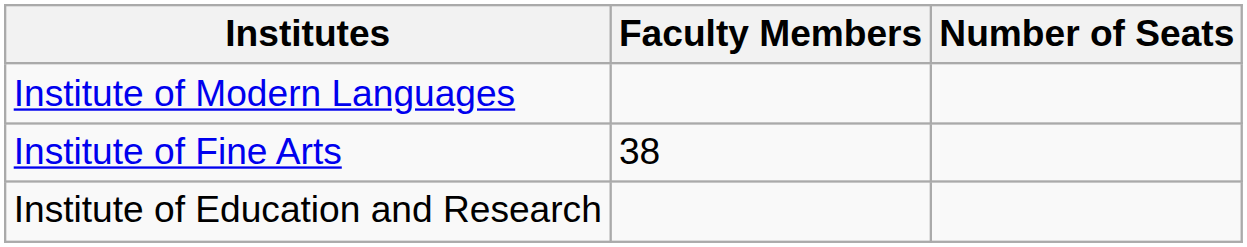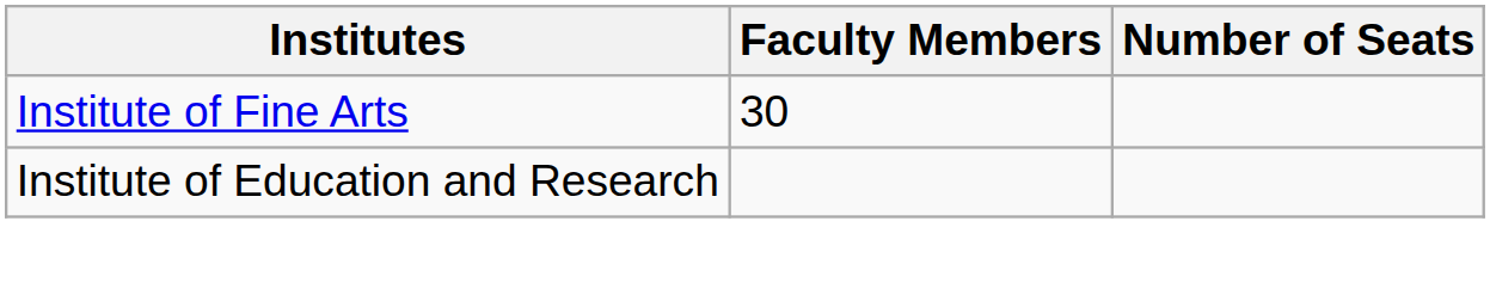- row: Institute of Modern Languages
Institute of Fine Arts | Faculty Members: 38 -> 30
